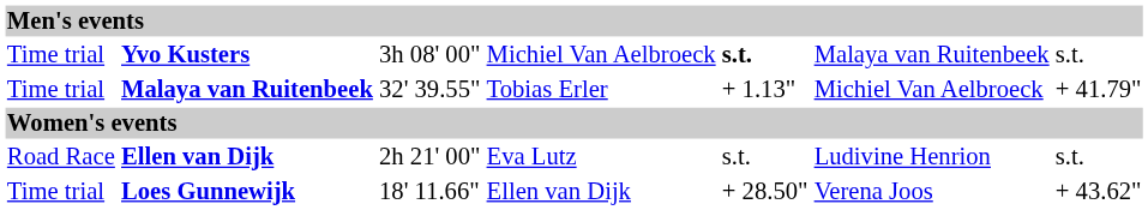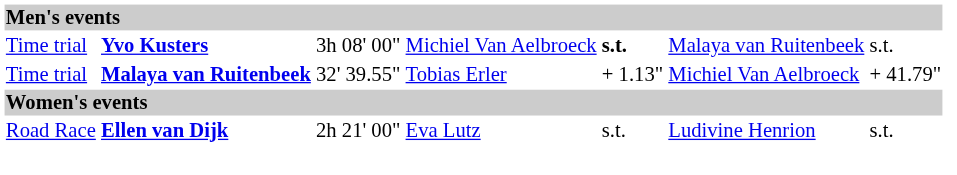- row: Time trial | Loes Gunnewijk | 18' 11.66" | Ellen van Dijk | + 28.50" | Verena Joos | + 43.62"
